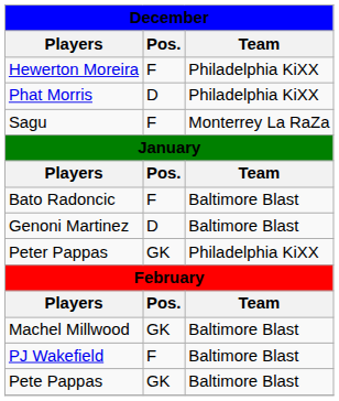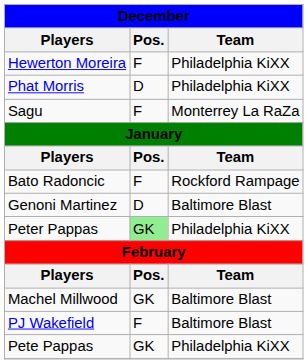Bato Radoncic | Team: Baltimore Blast -> Rockford Rampage
Peter Pappas | Pos.: no background -> lightgreen background
Pete Pappas | Team: Baltimore Blast -> Philadelphia KiXX
